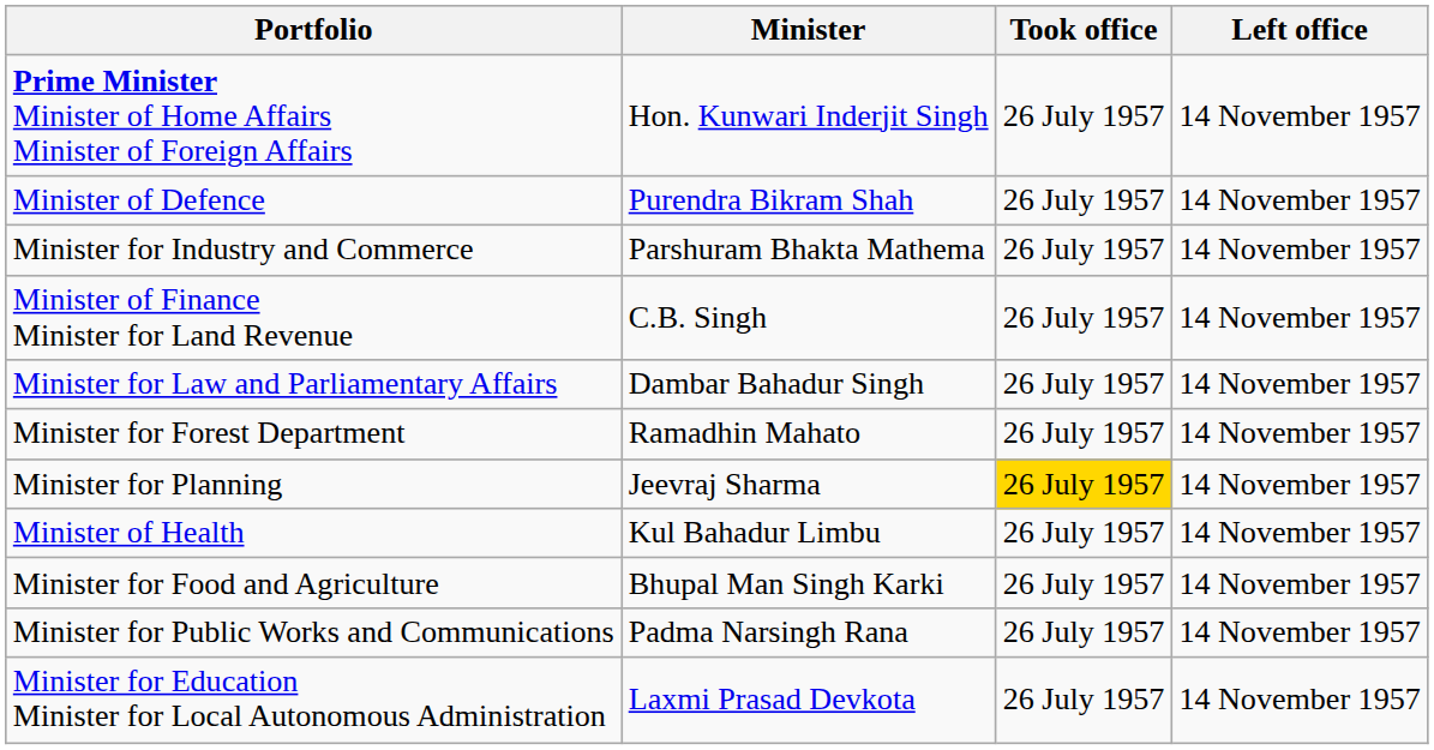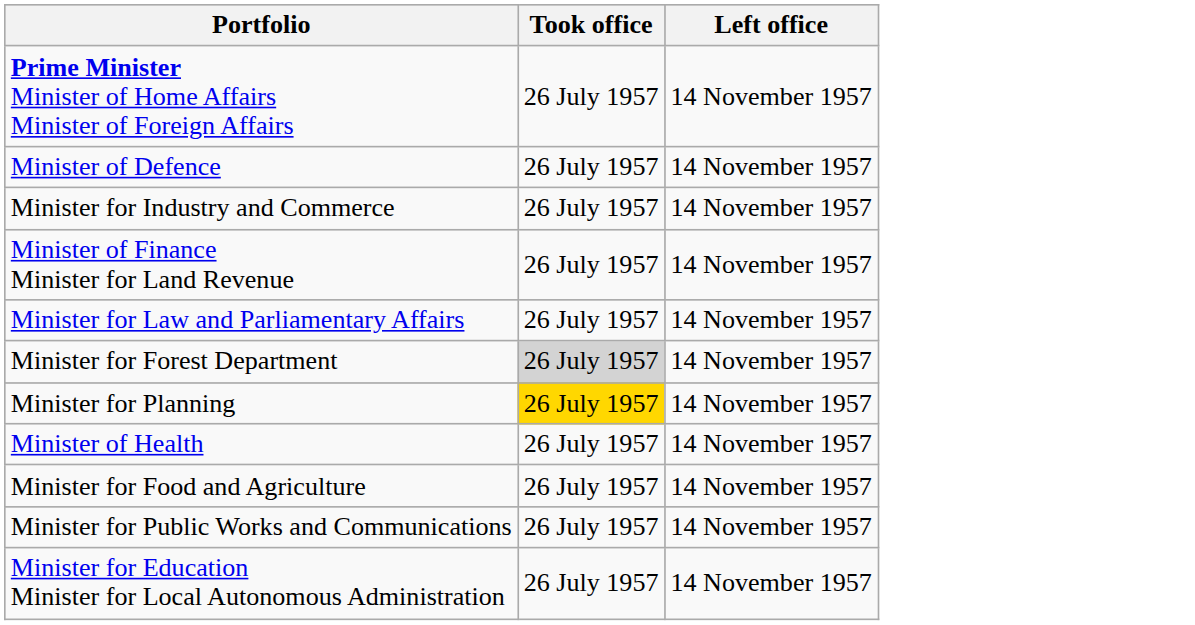- column: Minister | Hon. Kunwari Inderjit Singh | Purendra Bikram Shah | Parshuram Bhakta Mathema | C.B. Singh | Dambar Bahadur Singh | Ramadhin Mahato | Jeevraj Sharma | Kul Bahadur Limbu | Bhupal Man Singh Karki | Padma Narsingh Rana | Laxmi Prasad Devkota
Minister for Forest Department | Took office: no background -> lightgrey background
